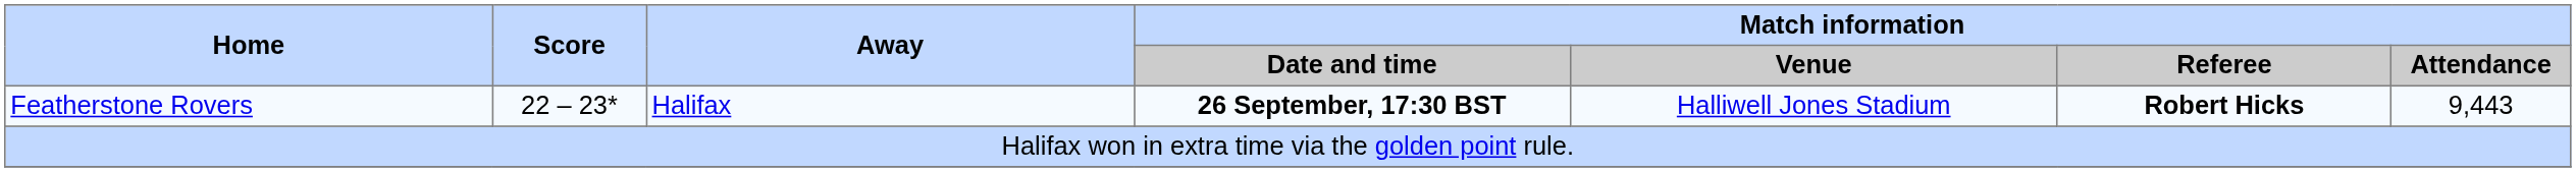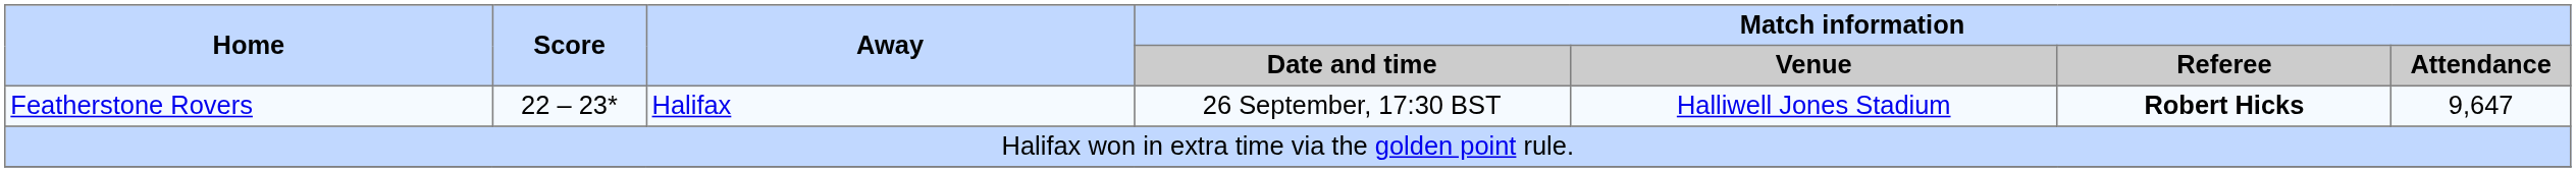Featherstone Rovers | Match information / Date and time: bold -> normal
Featherstone Rovers | Match information / Attendance: 9,443 -> 9,647
